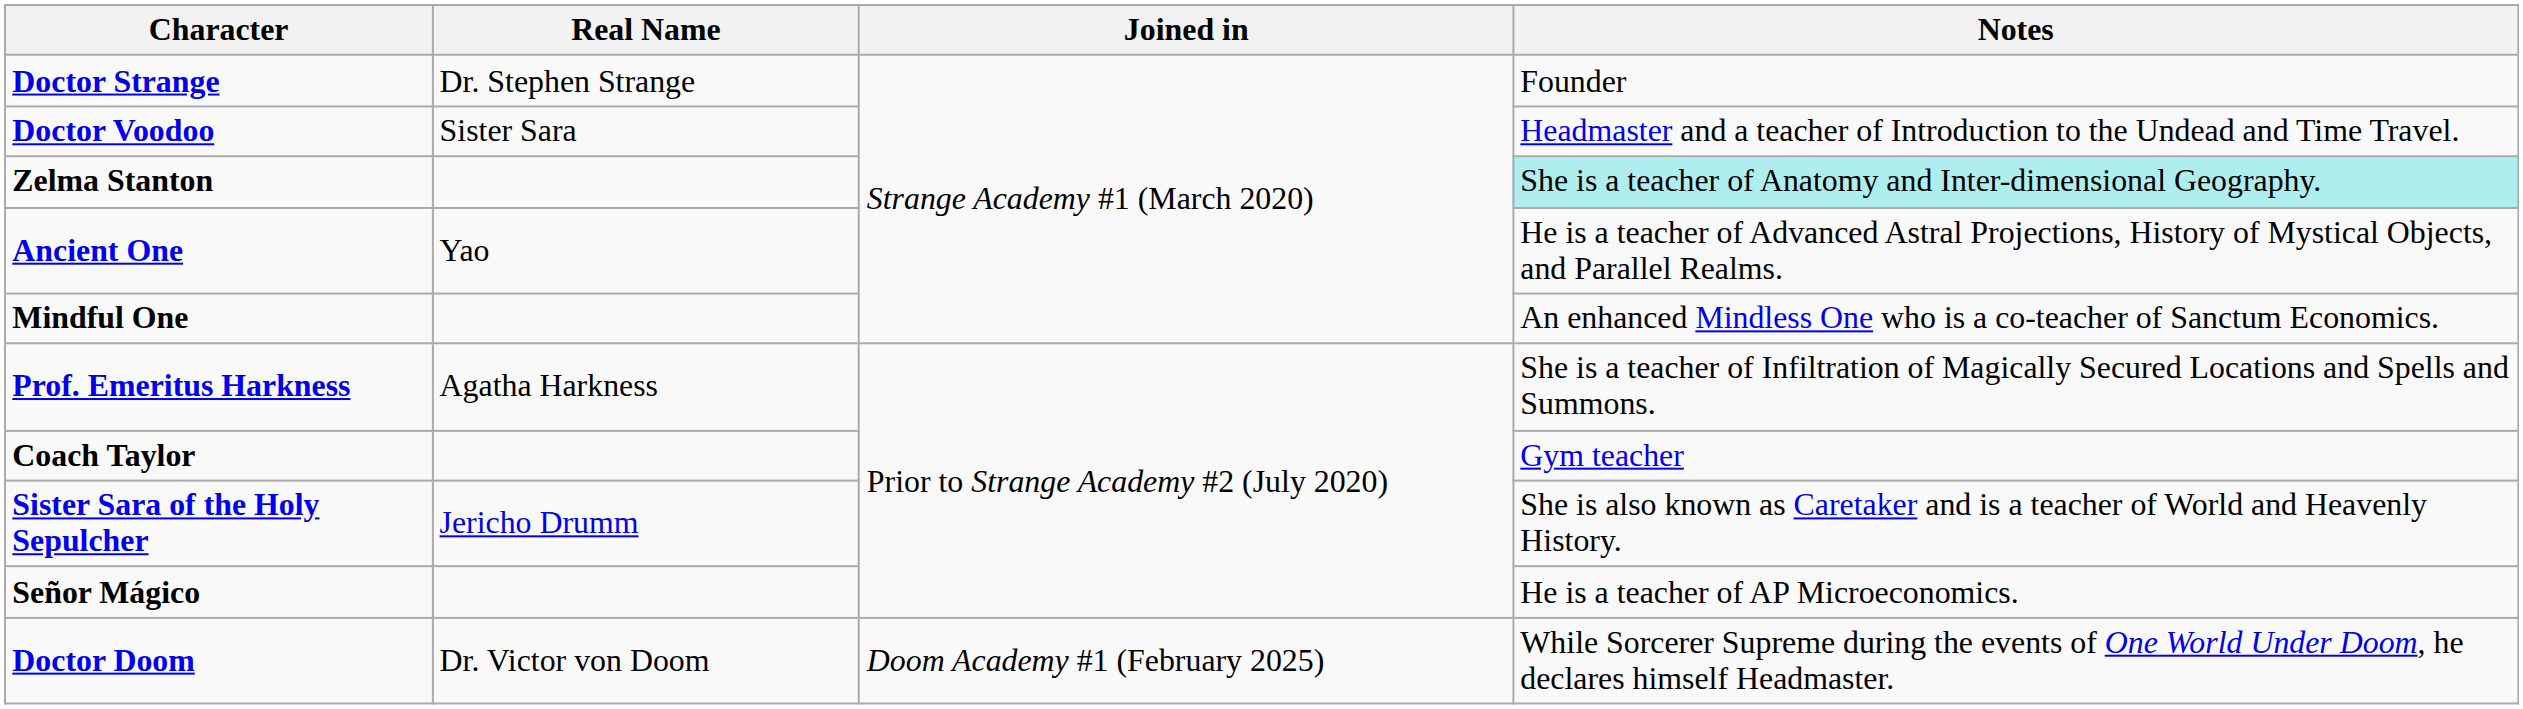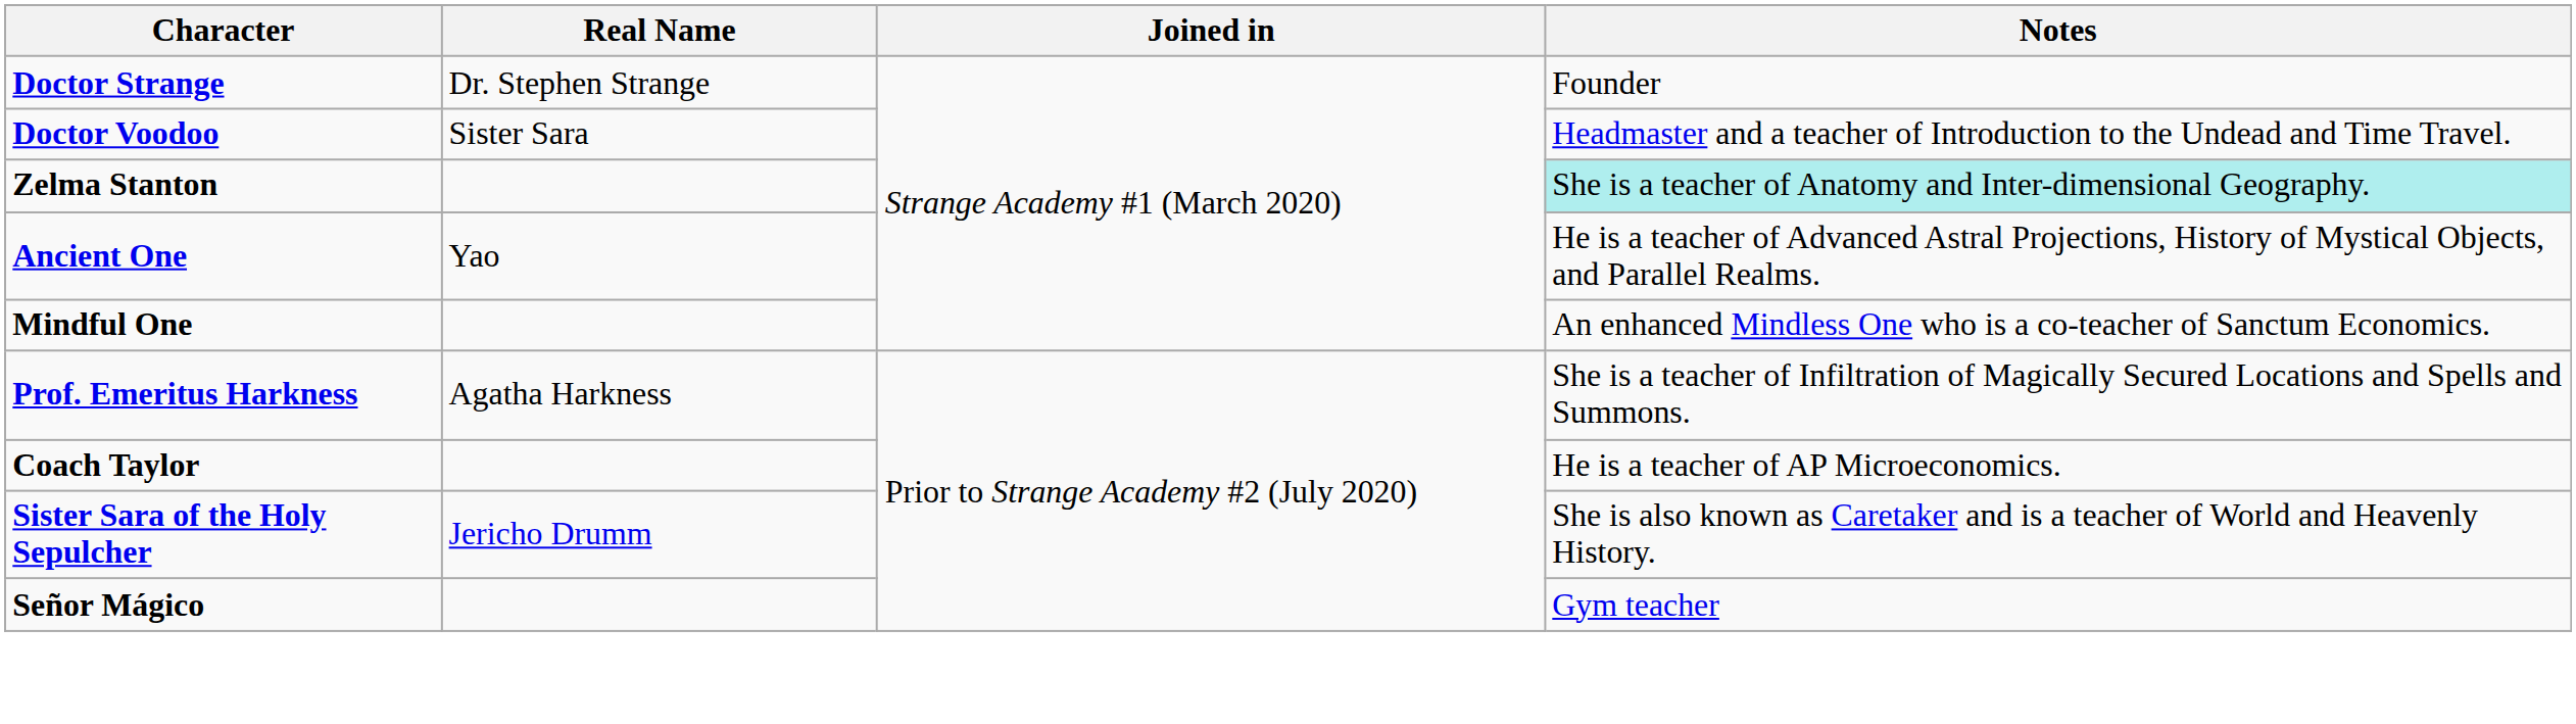Coach Taylor | Notes: Gym teacher -> He is a teacher of AP Microeconomics.
Señor Mágico | Notes: He is a teacher of AP Microeconomics. -> Gym teacher
- row: Doctor Doom | Dr. Victor von Doom | Doom Academy #1 (February 2025) | While Sorcerer Supreme during the events of One World Under Doom, he declares himself Headmaster.
